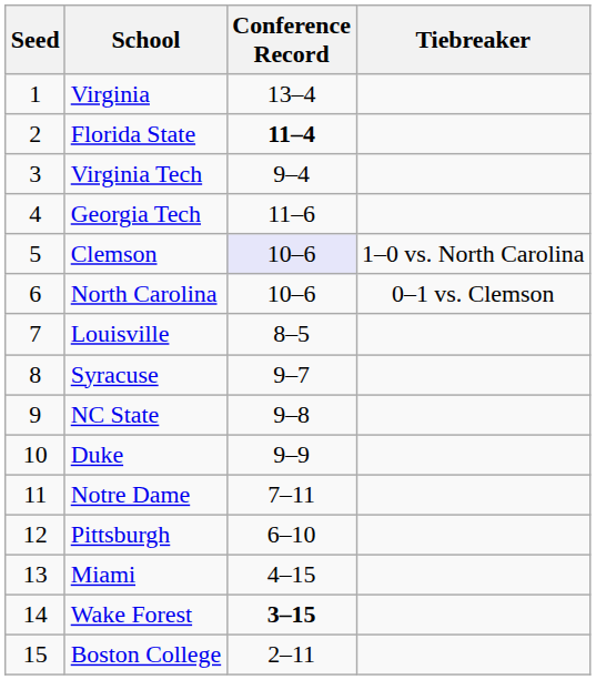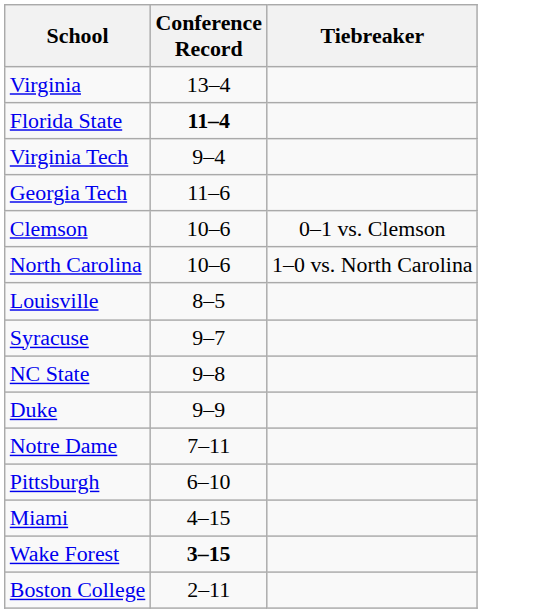- column: Seed | 1 | 2 | 3 | 4 | 5 | 6 | 7 | 8 | 9 | 10 | 11 | 12 | 13 | 14 | 15
Clemson | Conference Record: lavender background -> no background
Clemson | Tiebreaker: 1–0 vs. North Carolina -> 0–1 vs. Clemson
North Carolina | Tiebreaker: 0–1 vs. Clemson -> 1–0 vs. North Carolina
